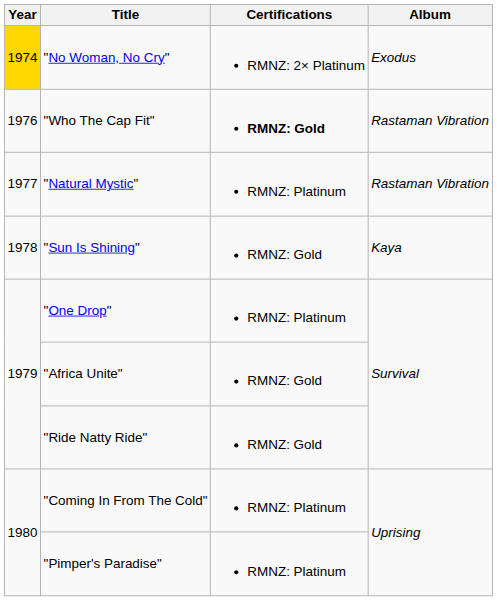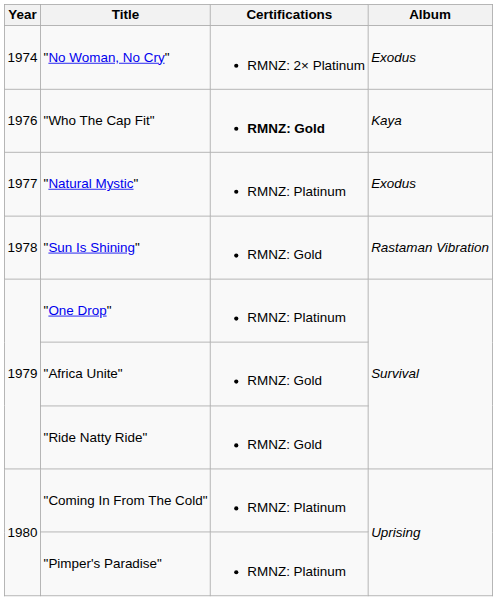"No Woman, No Cry" | Year: gold background -> no background
"Who The Cap Fit" | Album: Rastaman Vibration -> Kaya
"Natural Mystic" | Album: Rastaman Vibration -> Exodus
"Sun Is Shining" | Album: Kaya -> Rastaman Vibration
